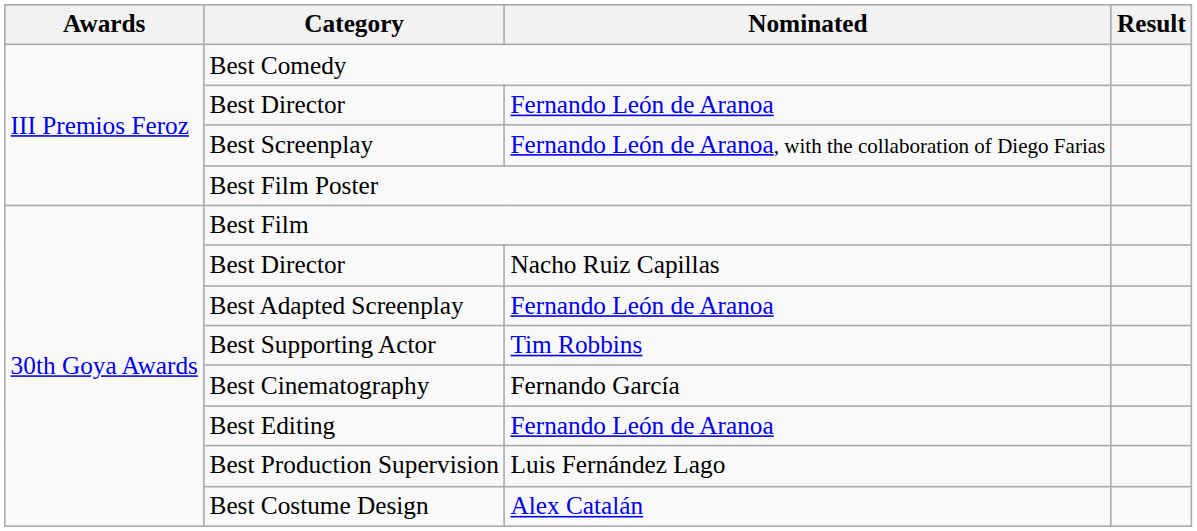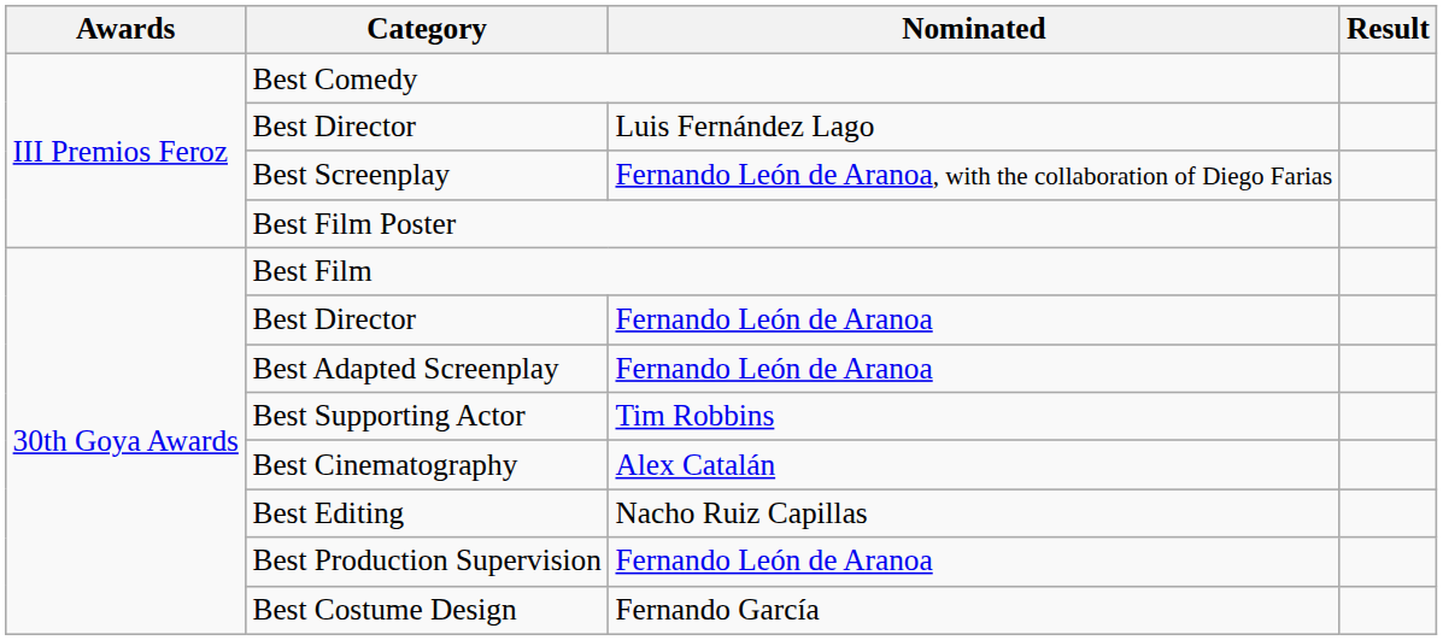III Premios Feroz / Best Director | Nominated: Fernando León de Aranoa -> Luis Fernández Lago
30th Goya Awards / Best Director | Nominated: Nacho Ruiz Capillas -> Fernando León de Aranoa
Best Cinematography | Nominated: Fernando García -> Alex Catalán
Best Editing | Nominated: Fernando León de Aranoa -> Nacho Ruiz Capillas
Best Production Supervision | Nominated: Luis Fernández Lago -> Fernando León de Aranoa
Best Costume Design | Nominated: Alex Catalán -> Fernando García
